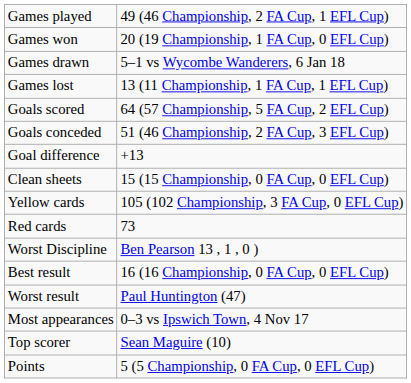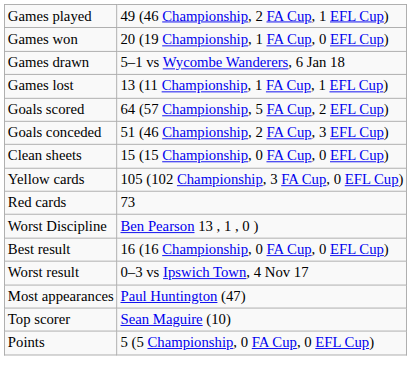- row: Goal difference | +13
Worst result | column 2: Paul Huntington (47) -> 0–3 vs Ipswich Town, 4 Nov 17
Most appearances | column 2: 0–3 vs Ipswich Town, 4 Nov 17 -> Paul Huntington (47)
